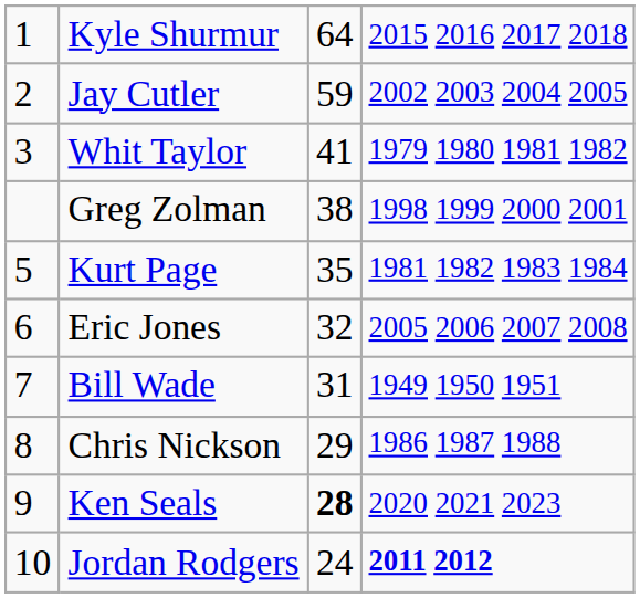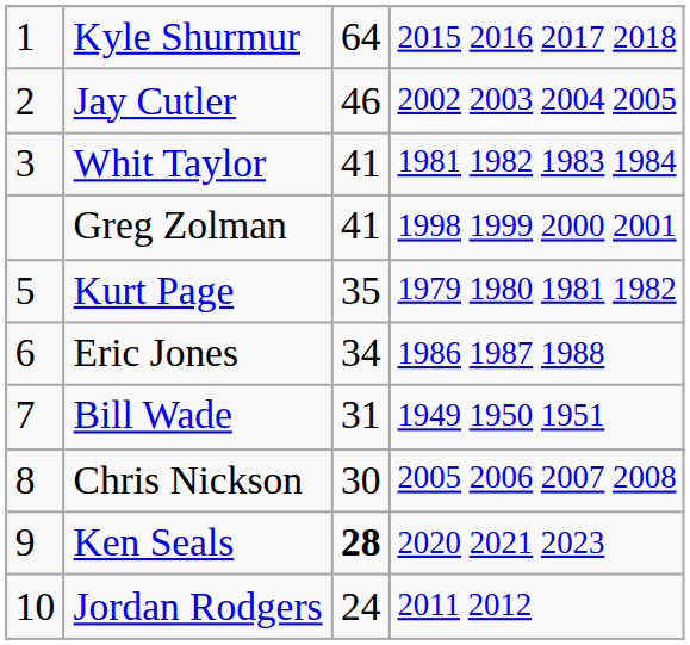Jay Cutler | column 3: 59 -> 46
Whit Taylor | column 4: 1979 1980 1981 1982 -> 1981 1982 1983 1984
Greg Zolman | column 3: 38 -> 41
Kurt Page | column 4: 1981 1982 1983 1984 -> 1979 1980 1981 1982
Eric Jones | column 3: 32 -> 34
Eric Jones | column 4: 2005 2006 2007 2008 -> 1986 1987 1988
Chris Nickson | column 3: 29 -> 30
Chris Nickson | column 4: 1986 1987 1988 -> 2005 2006 2007 2008
Jordan Rodgers | column 4: bold -> normal
